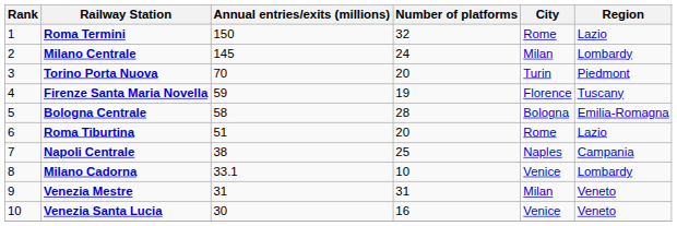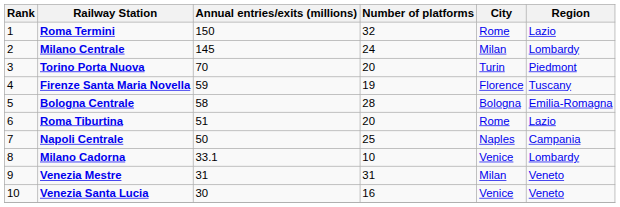Napoli Centrale | Annual entries/exits (millions): 38 -> 50
